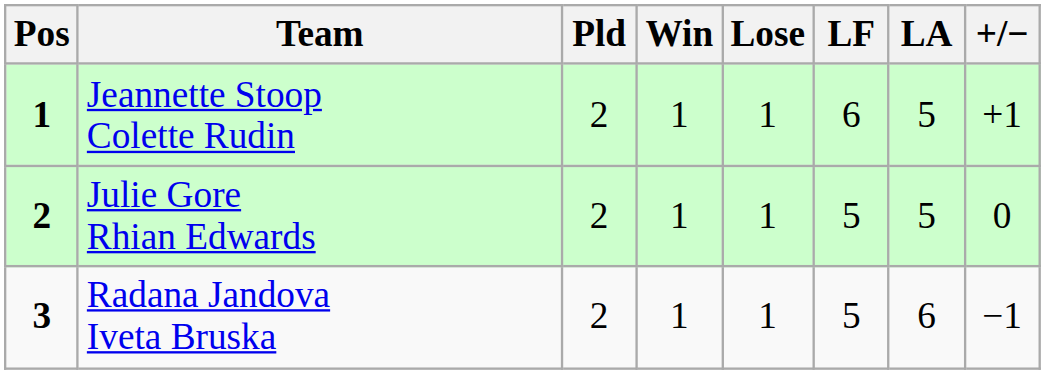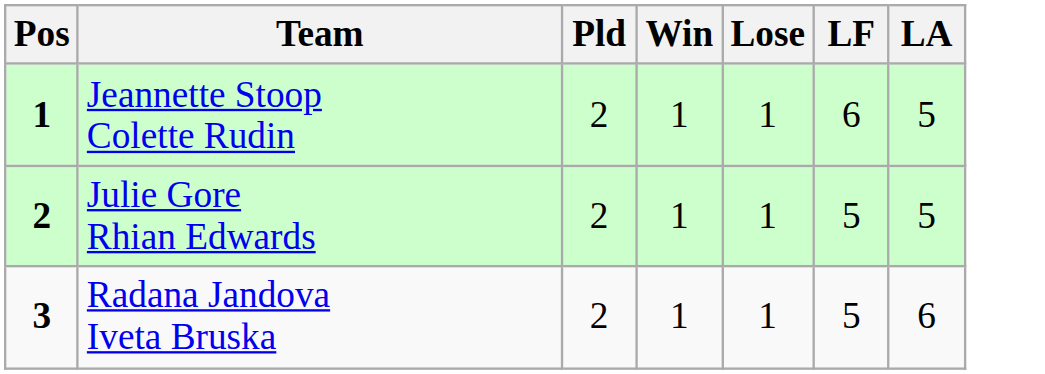- column: +/− | +1 | 0 | −1
